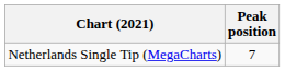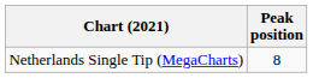Netherlands Single Tip (MegaCharts) | Peak position: 7 -> 8
